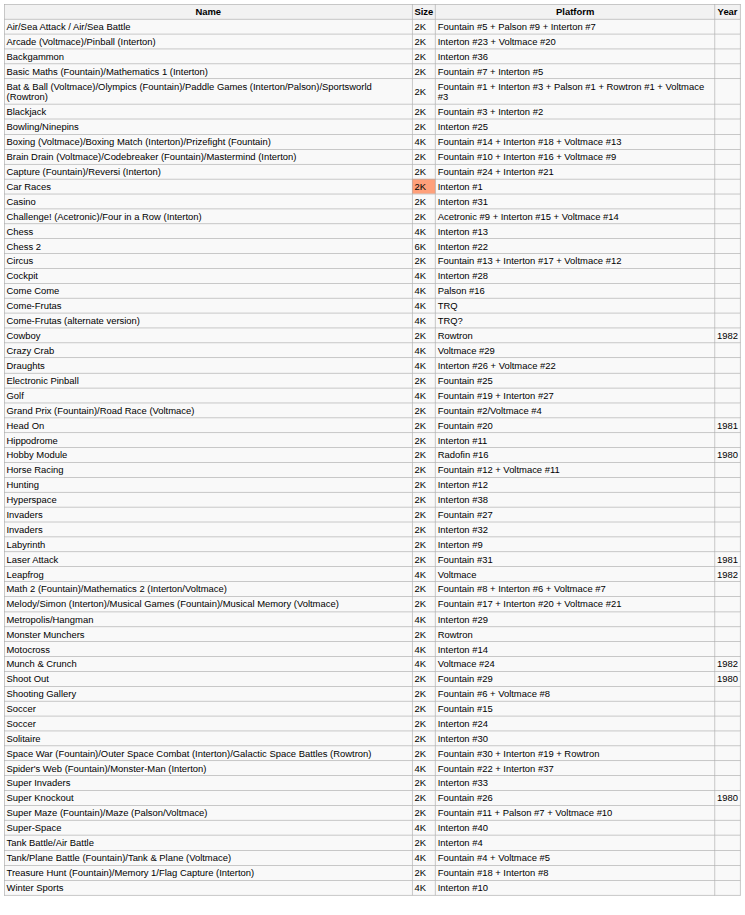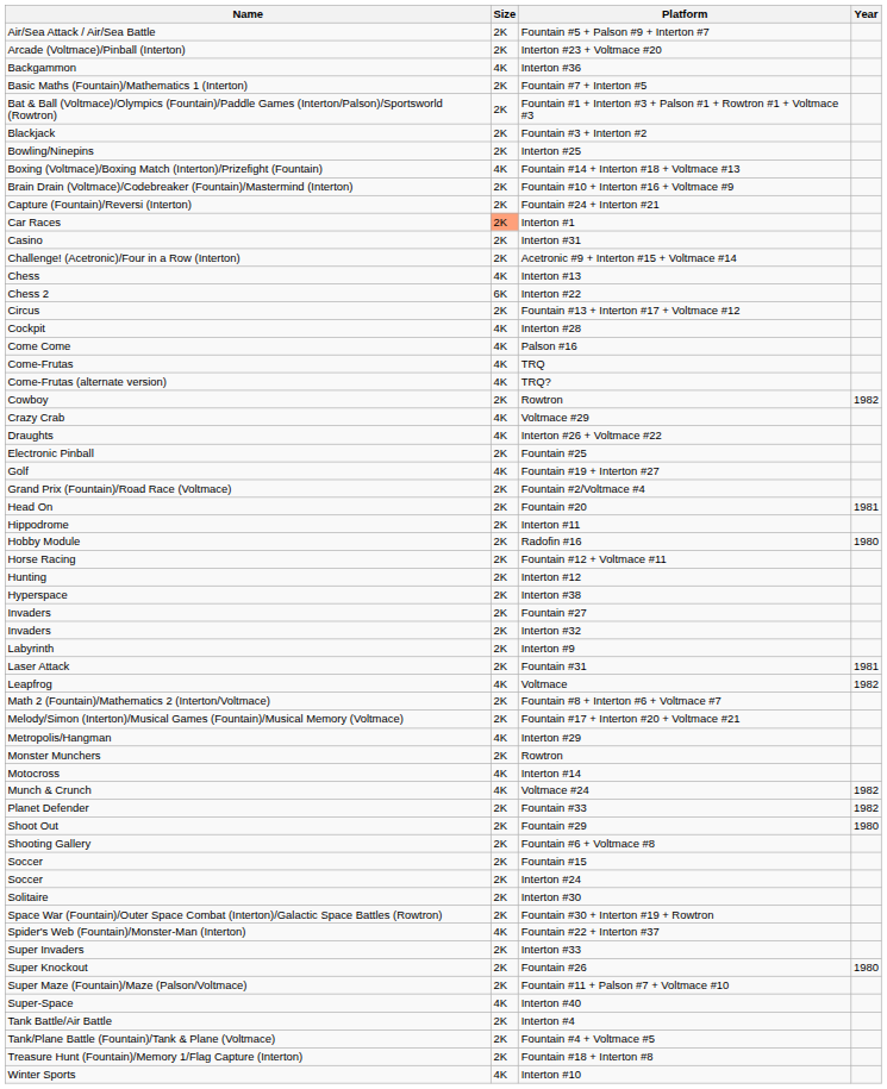Interton #36 | Size: 2K -> 4K
+ row: Planet Defender | 2K | Fountain #33 | 1982
Fountain #4 + Voltmace #5 | Size: 4K -> 2K
